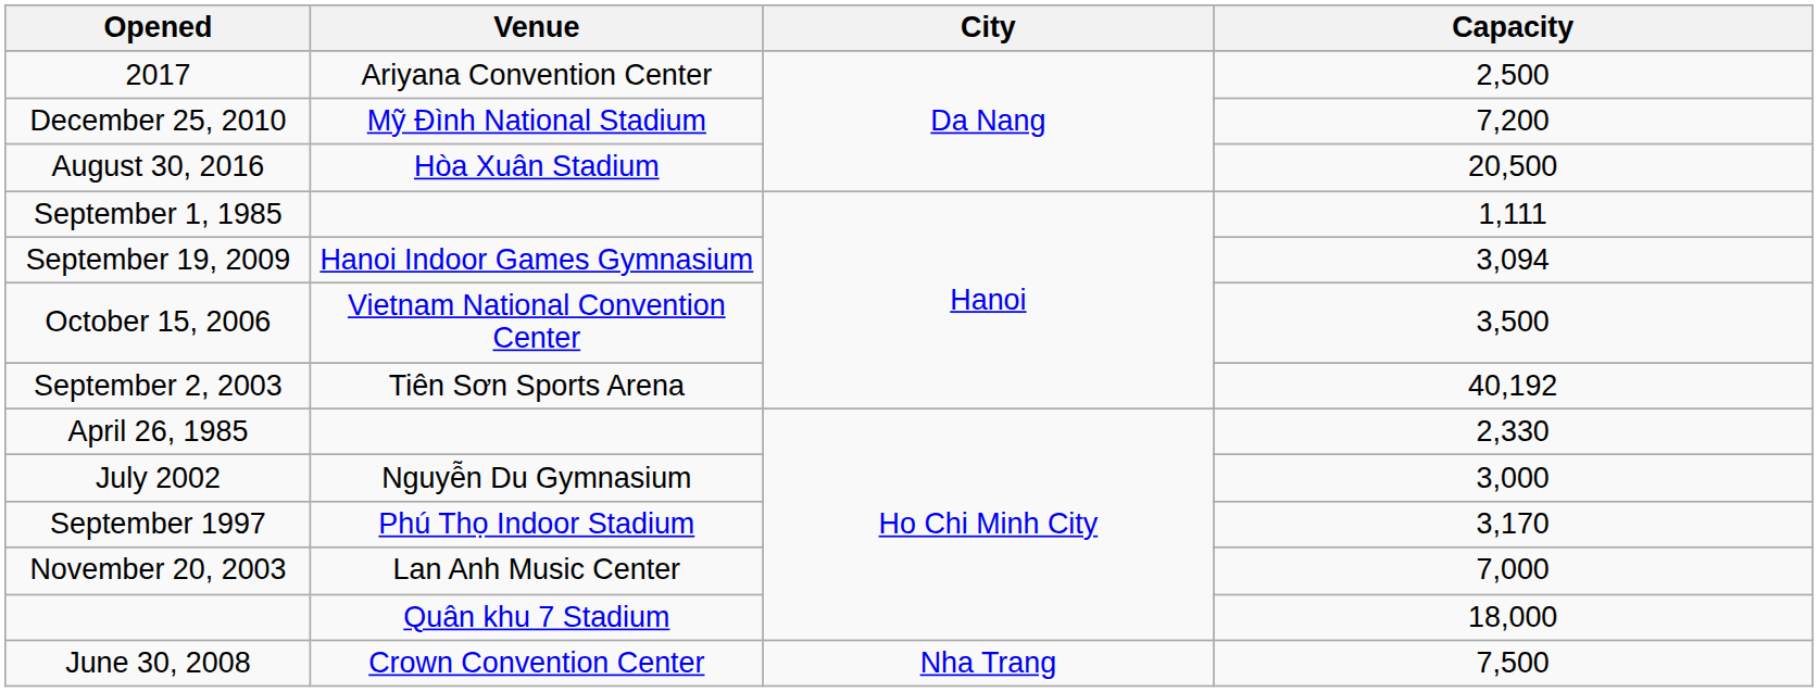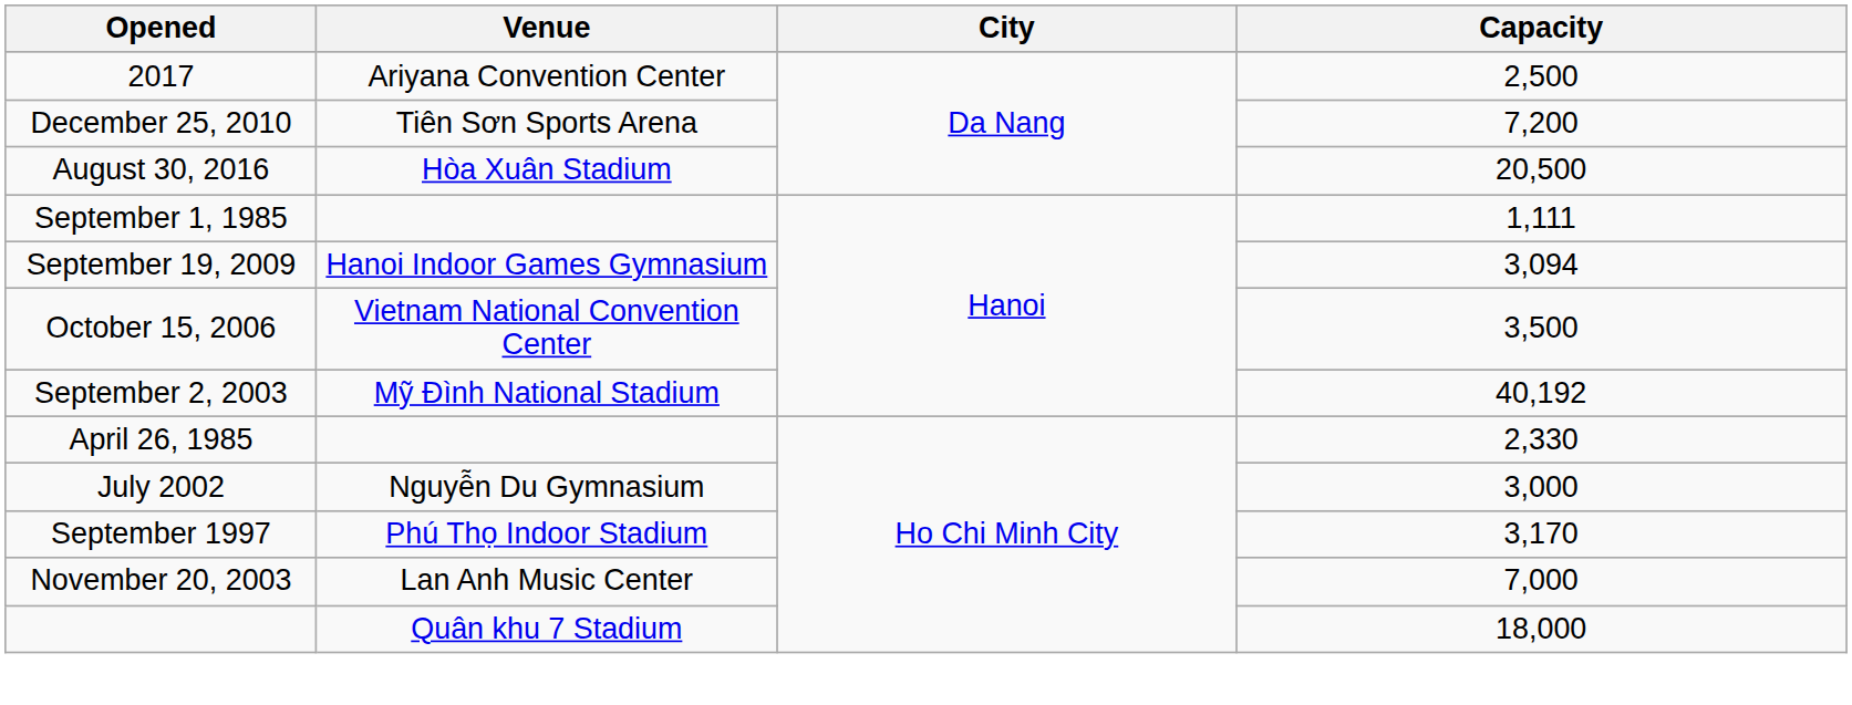December 25, 2010 | Venue: Mỹ Đình National Stadium -> Tiên Sơn Sports Arena
September 2, 2003 | Venue: Tiên Sơn Sports Arena -> Mỹ Đình National Stadium
- row: June 30, 2008 | Crown Convention Center | Nha Trang | 7,500
